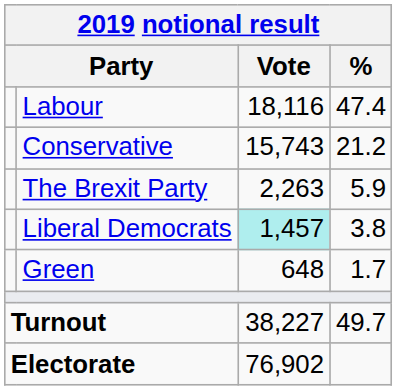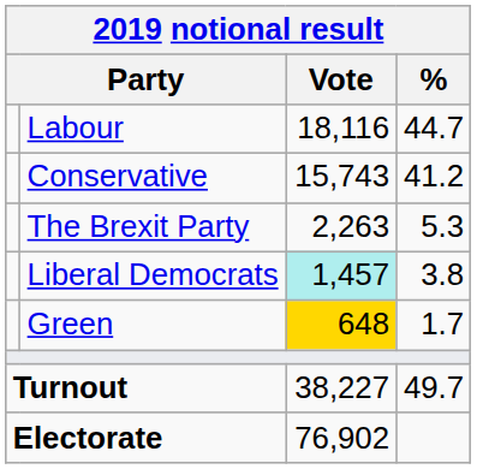Labour | %: 47.4 -> 44.7
Conservative | %: 21.2 -> 41.2
The Brexit Party | %: 5.9 -> 5.3
Green | Vote: no background -> gold background
